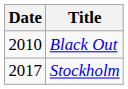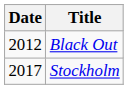Black Out | Date: 2010 -> 2012
